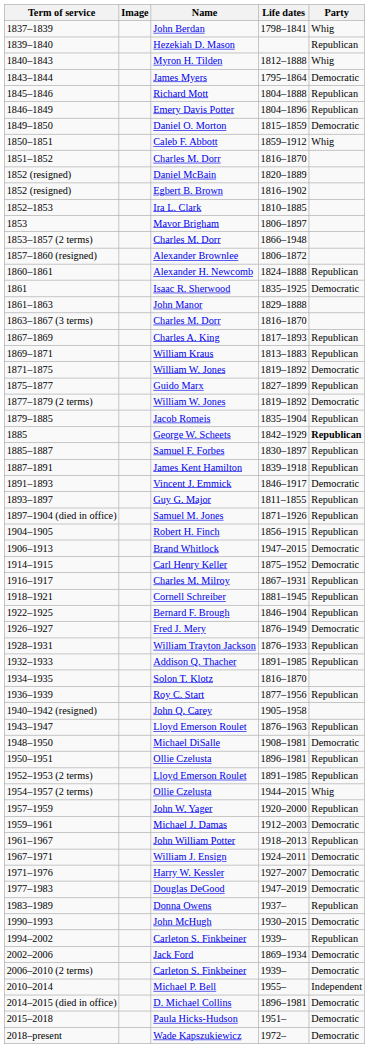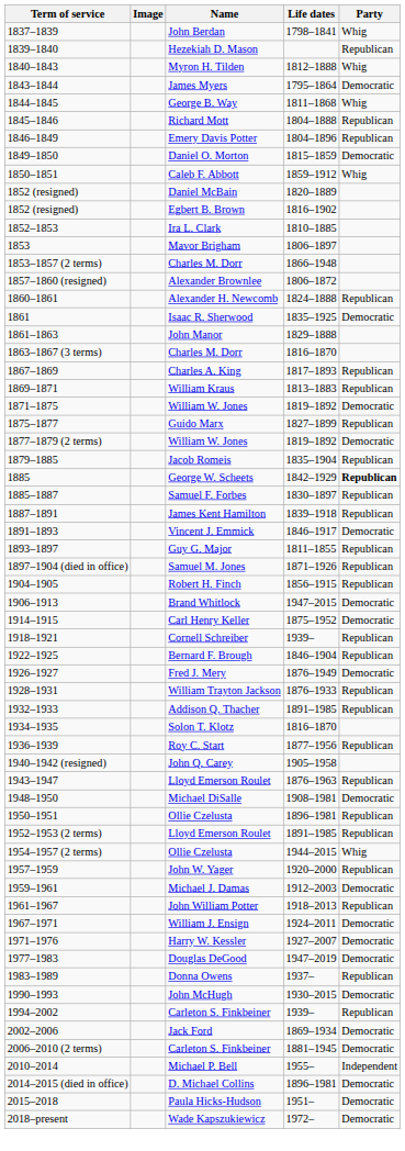+ row: 1844–1845 | George B. Way | 1811–1868 | Whig
- row: 1851–1852 | Charles M. Dorr | 1816–1870
- row: 1916–1917 | Charles M. Milroy | 1867–1931 | Republican
Cornell Schreiber | Life dates: 1881–1945 -> 1939–
2006–2010 (2 terms) / Carleton S. Finkbeiner | Life dates: 1939– -> 1881–1945
